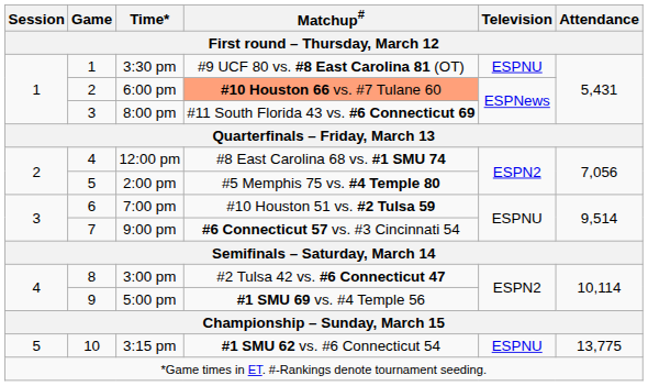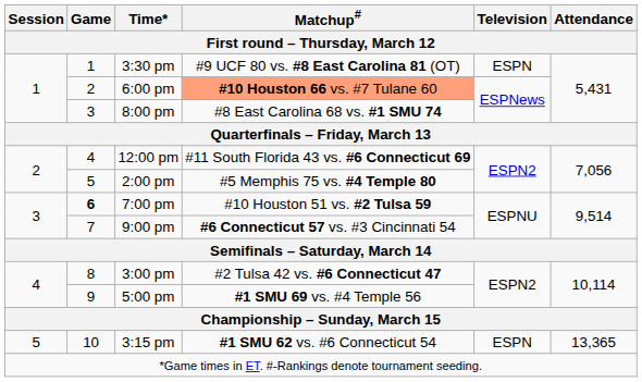3:30 pm | Television: ESPNU -> ESPN
8:00 pm | Matchup#: #11 South Florida 43 vs. #6 Connecticut 69 -> #8 East Carolina 68 vs. #1 SMU 74
12:00 pm | Matchup#: #8 East Carolina 68 vs. #1 SMU 74 -> #11 South Florida 43 vs. #6 Connecticut 69
7:00 pm | Game: normal -> bold
3:15 pm | Television: ESPNU -> ESPN
3:15 pm | Attendance: 13,775 -> 13,365
